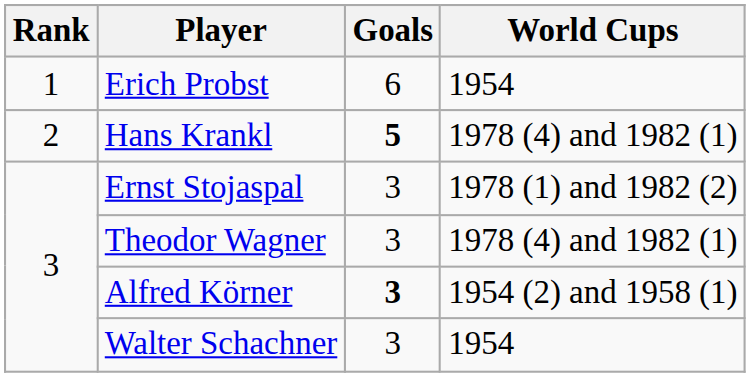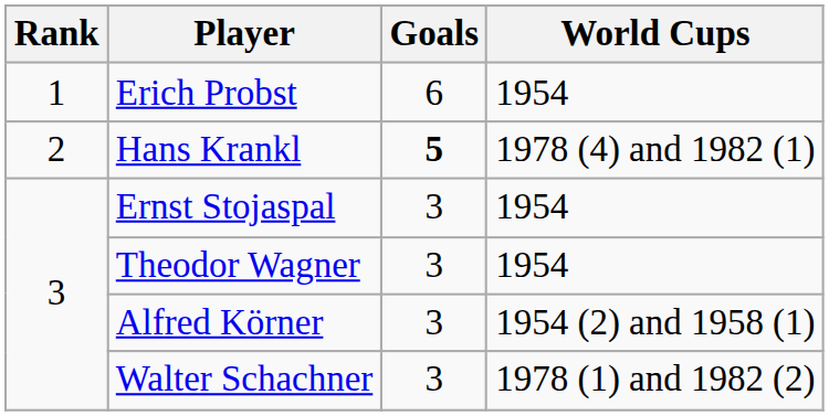Ernst Stojaspal | World Cups: 1978 (1) and 1982 (2) -> 1954
Theodor Wagner | World Cups: 1978 (4) and 1982 (1) -> 1954
Alfred Körner | Goals: bold -> normal
Walter Schachner | World Cups: 1954 -> 1978 (1) and 1982 (2)
